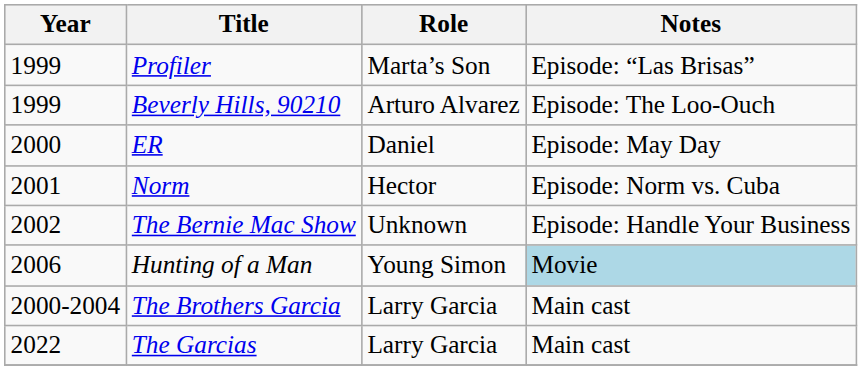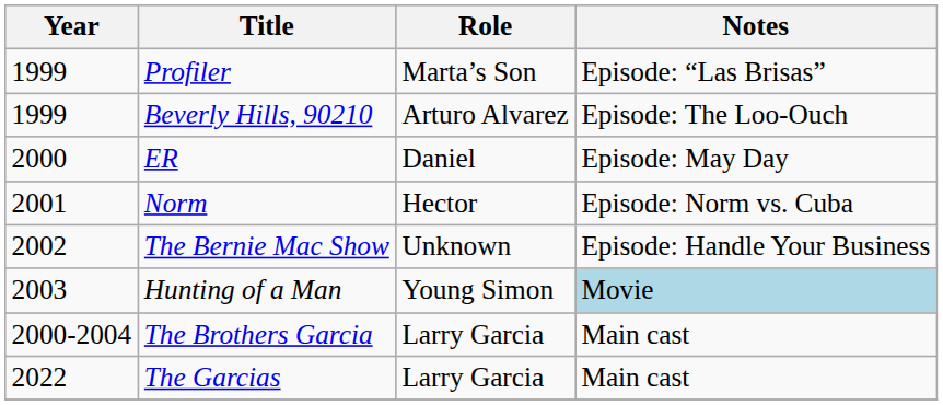Hunting of a Man | Year: 2006 -> 2003
